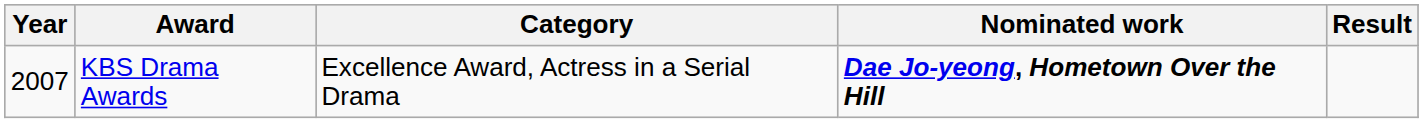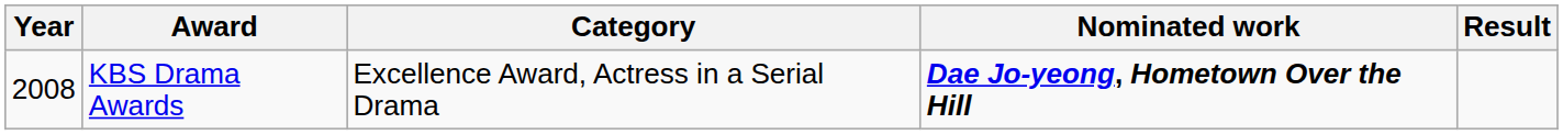KBS Drama Awards | Year: 2007 -> 2008
